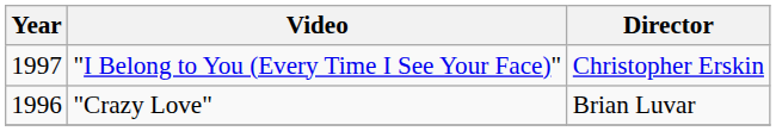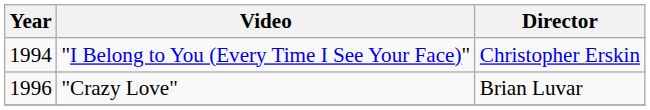"I Belong to You (Every Time I See Your Face)" | Year: 1997 -> 1994
